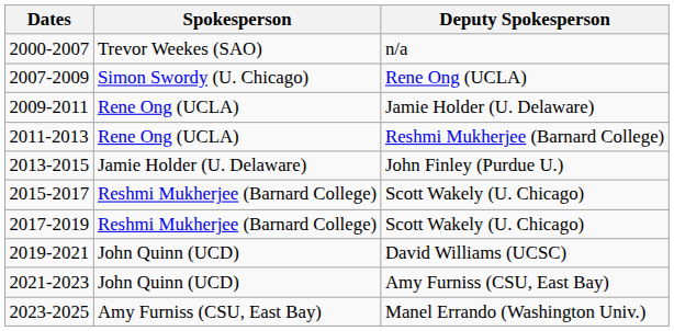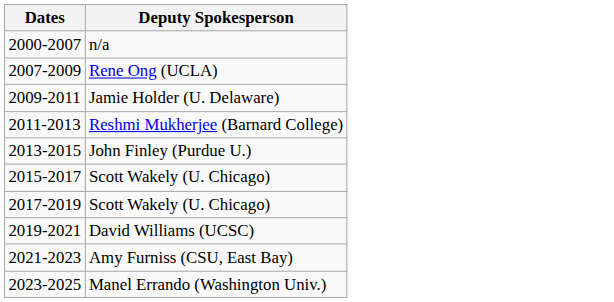- column: Spokesperson | Trevor Weekes (SAO) | Simon Swordy (U. Chicago) | Rene Ong (UCLA) | Rene Ong (UCLA) | Jamie Holder (U. Delaware) | Reshmi Mukherjee (Barnard College) | Reshmi Mukherjee (Barnard College) | John Quinn (UCD) | John Quinn (UCD) | Amy Furniss (CSU, East Bay)
